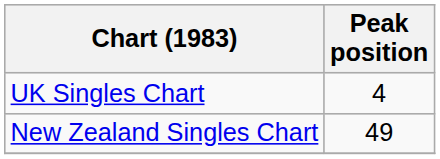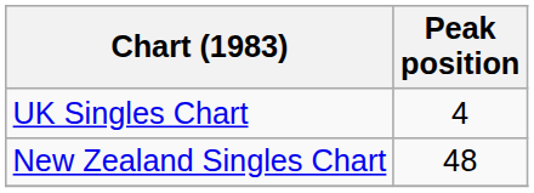New Zealand Singles Chart | Peak position: 49 -> 48
